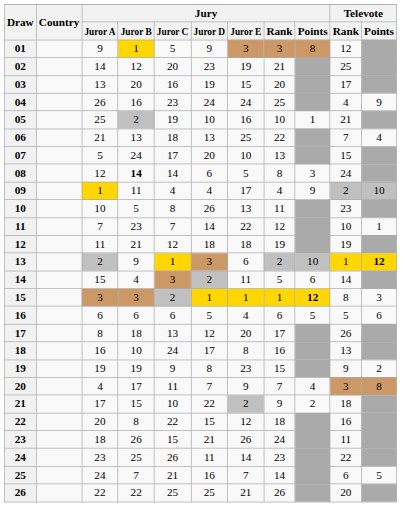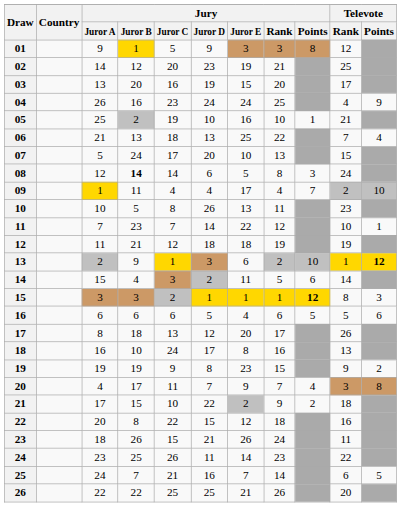09 | Jury / Points: 9 -> 7
